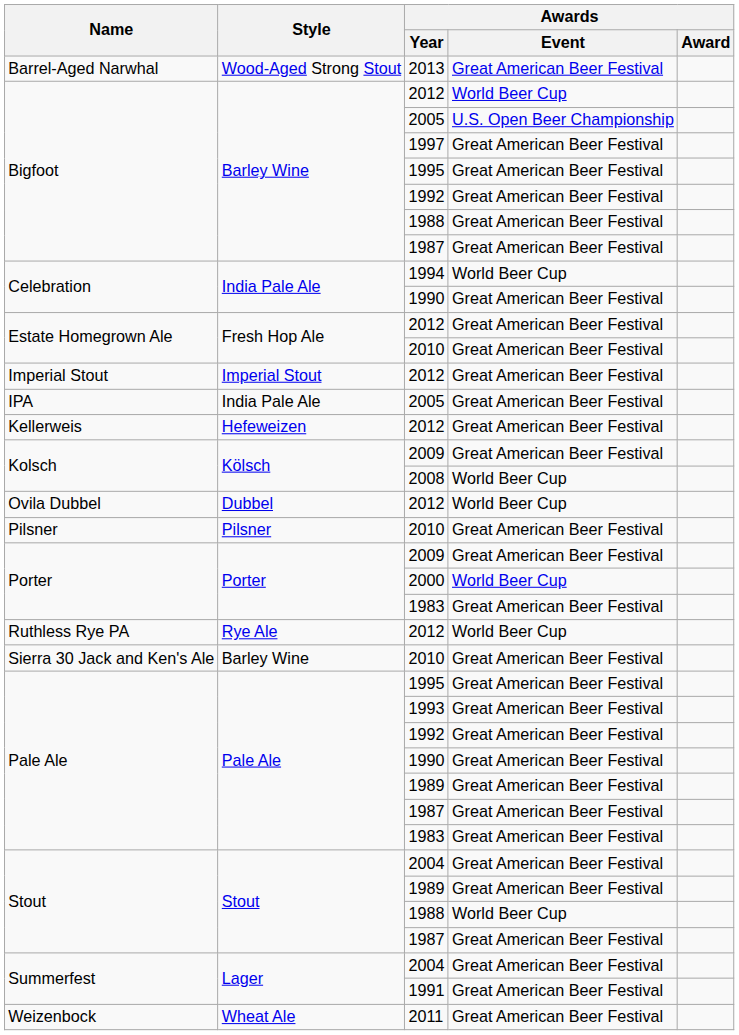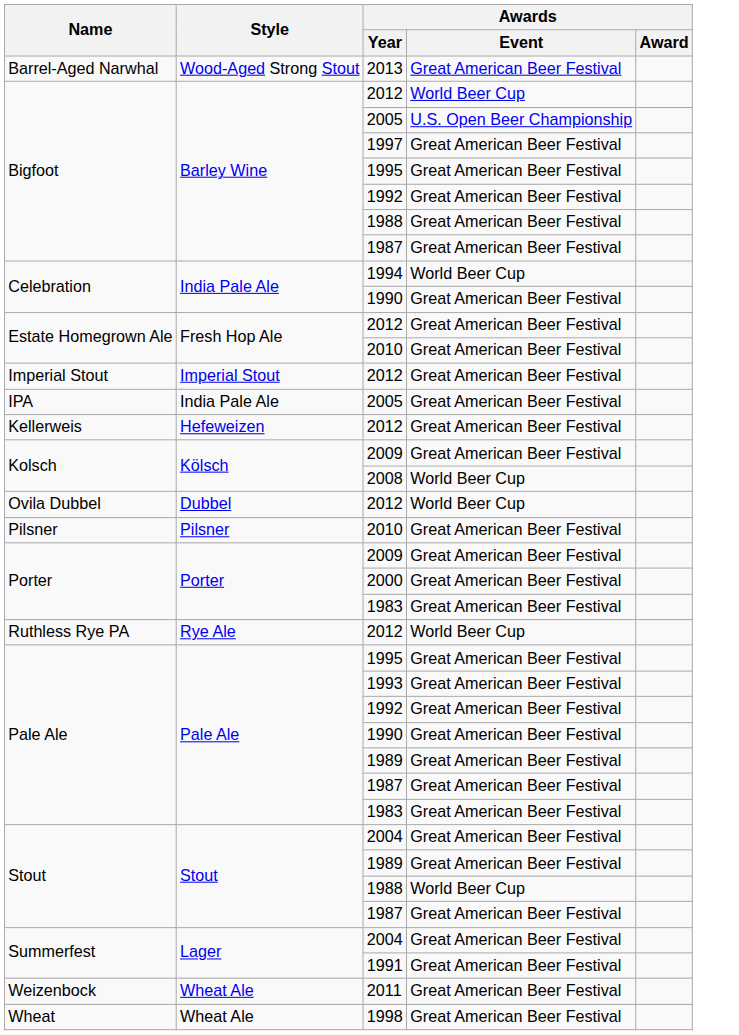2000 | Awards / Event: World Beer Cup -> Great American Beer Festival
- row: Sierra 30 Jack and Ken's Ale | Barley Wine | 2010 | Great American Beer Festival
+ row: Wheat | Wheat Ale | 1998 | Great American Beer Festival
